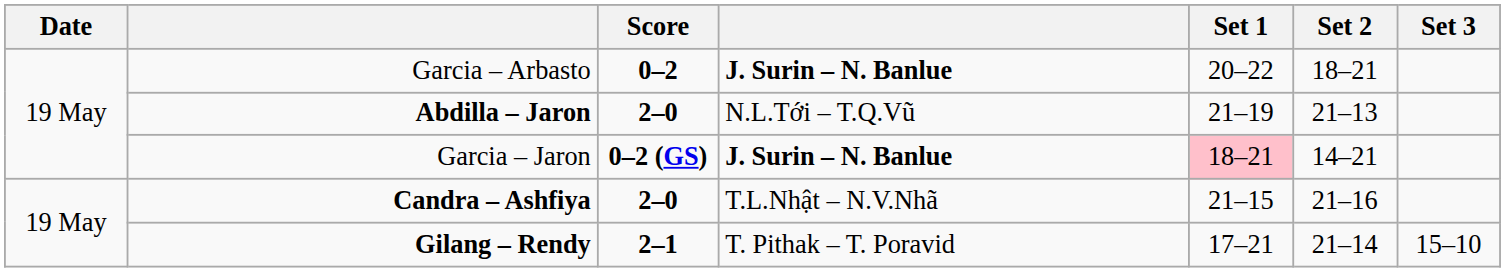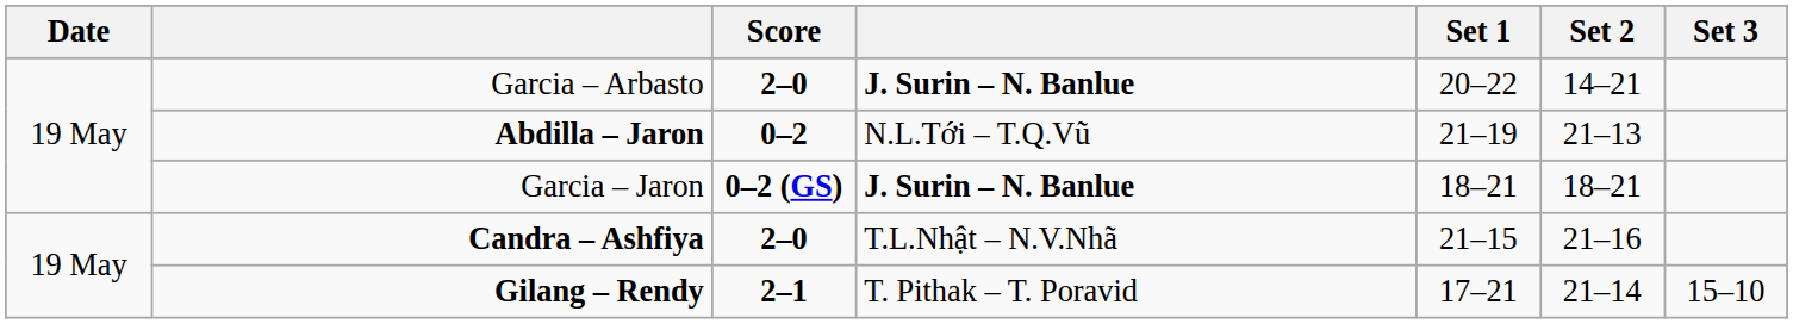Garcia – Arbasto | Score: 0–2 -> 2–0
Garcia – Arbasto | Set 2: 18–21 -> 14–21
Abdilla – Jaron | Score: 2–0 -> 0–2
Garcia – Jaron | Set 1: pink background -> no background
Garcia – Jaron | Set 2: 14–21 -> 18–21
